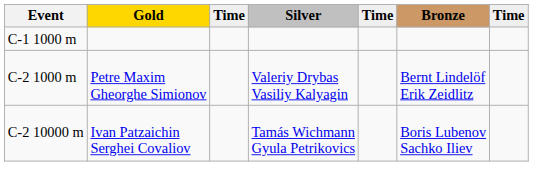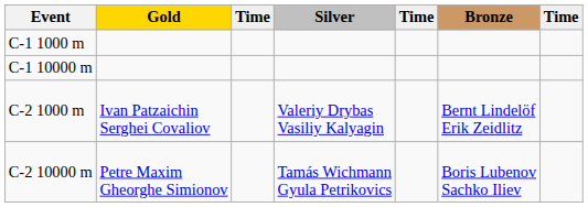+ row: C-1 10000 m
C-2 1000 m | Gold: Petre Maxim Gheorghe Simionov -> Ivan Patzaichin Serghei Covaliov
C-2 10000 m | Gold: Ivan Patzaichin Serghei Covaliov -> Petre Maxim Gheorghe Simionov
